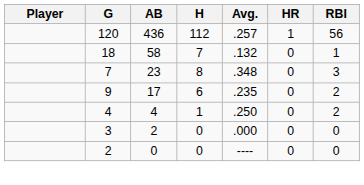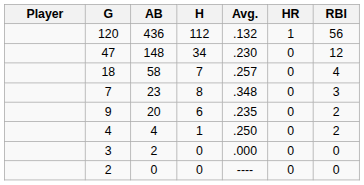120 | Avg.: .257 -> .132
+ row: 47 | 148 | 34 | .230 | 0 | 12
18 | Avg.: .132 -> .257
18 | RBI: 1 -> 4
9 | AB: 17 -> 20
